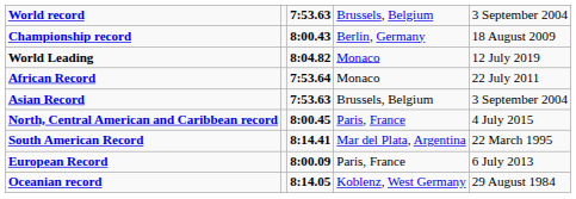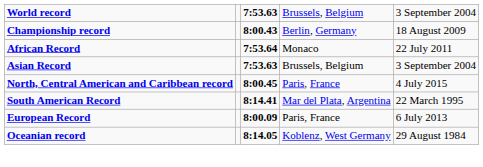- row: World Leading | 8:04.82 | Monaco | 12 July 2019
